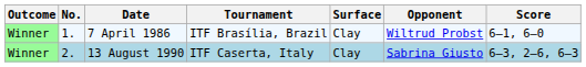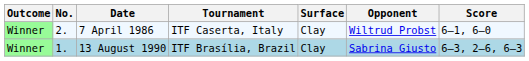7 April 1986 | No.: 1. -> 2.
7 April 1986 | Tournament: ITF Brasília, Brazil -> ITF Caserta, Italy
13 August 1990 | No.: 2. -> 1.
13 August 1990 | Tournament: ITF Caserta, Italy -> ITF Brasília, Brazil
